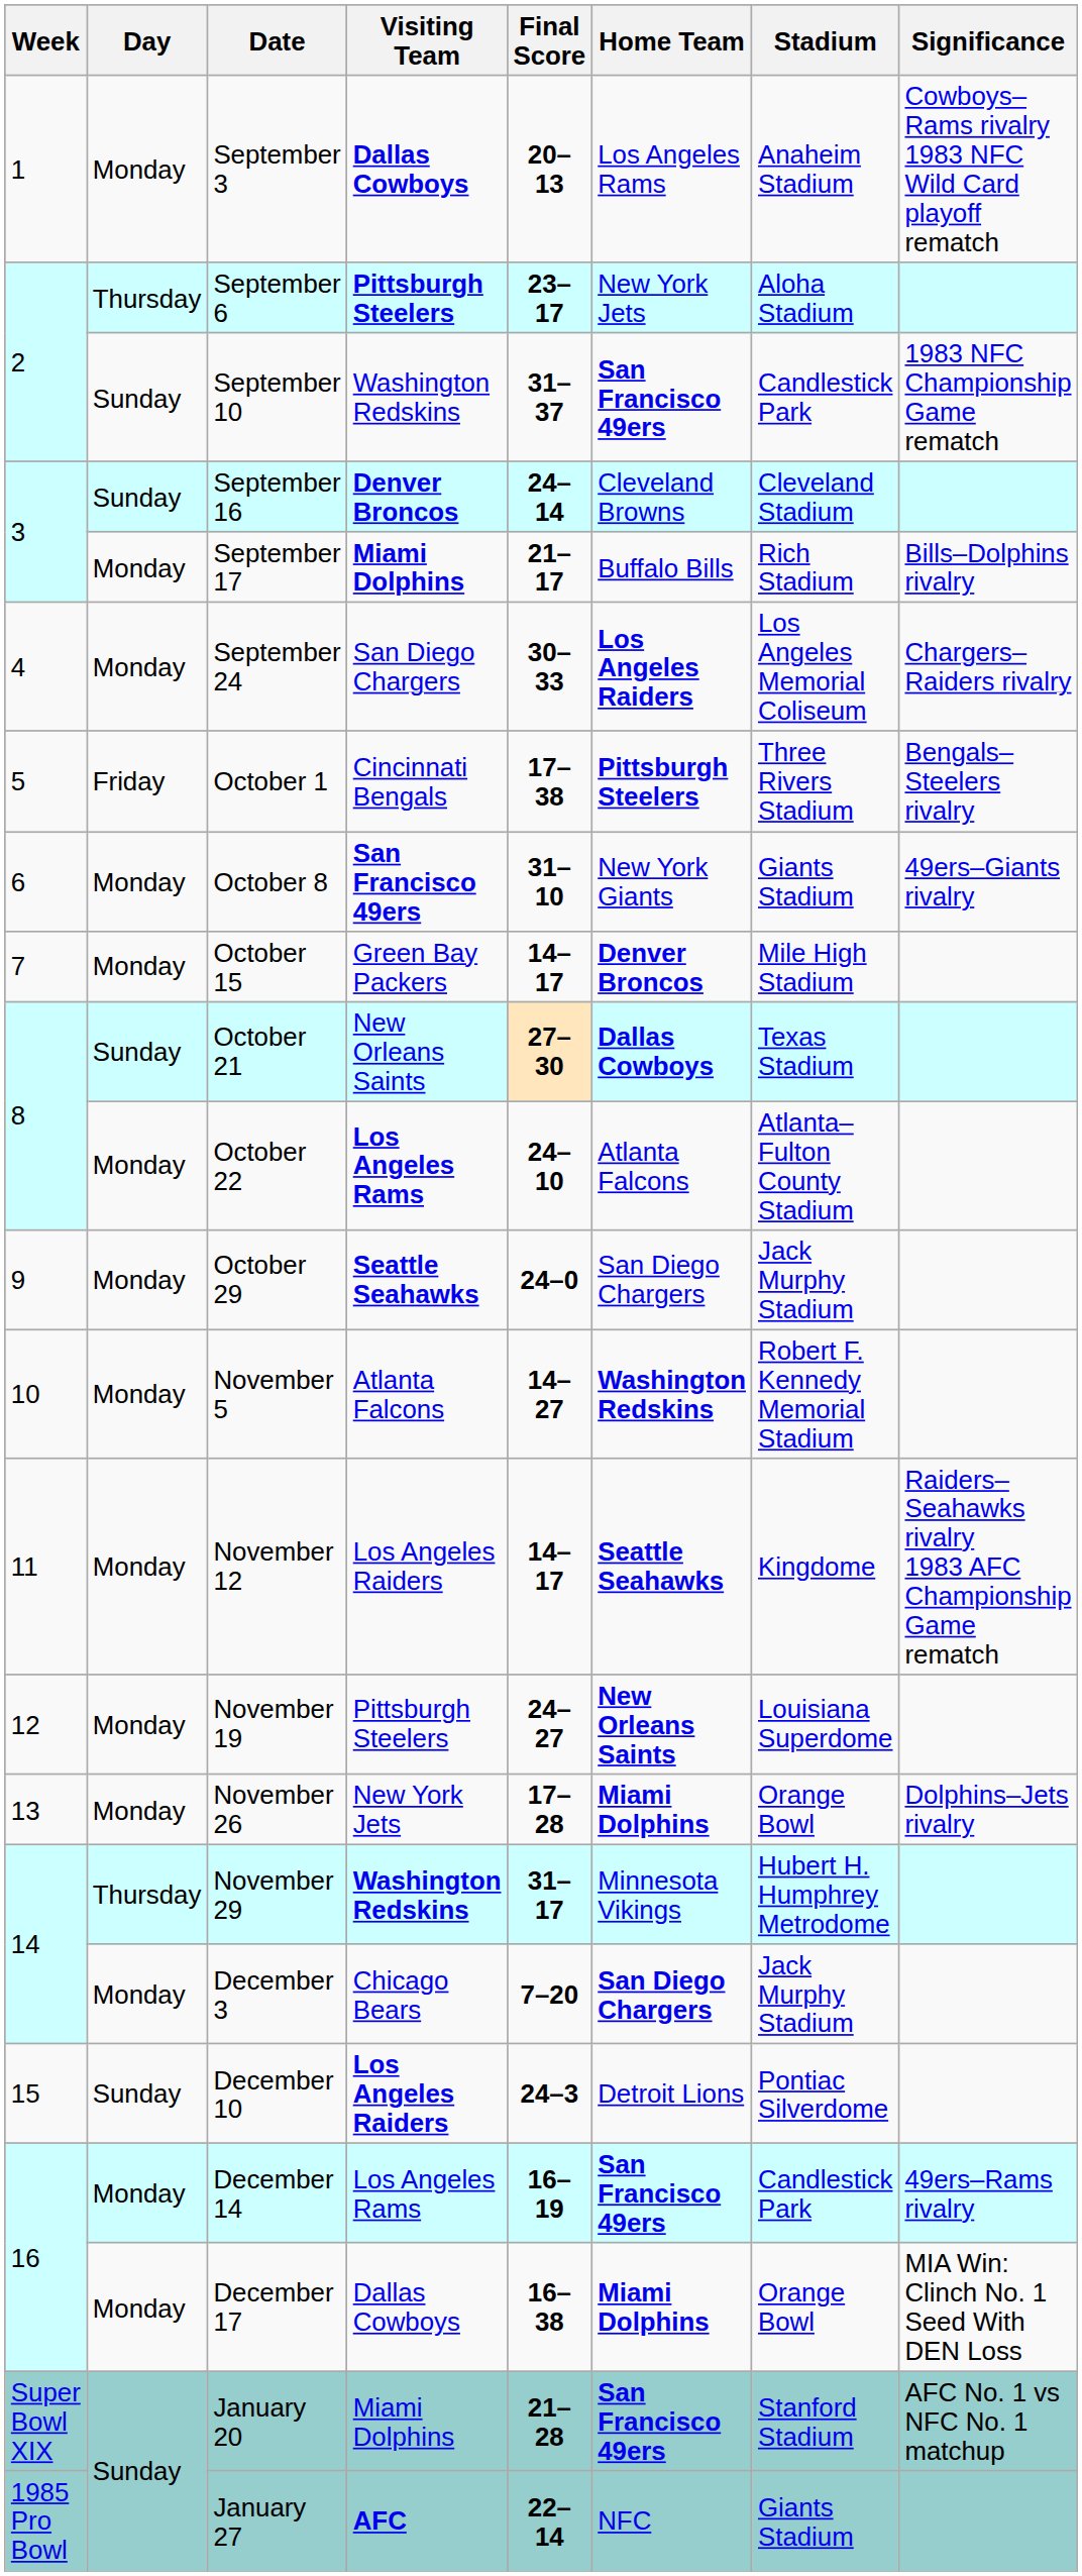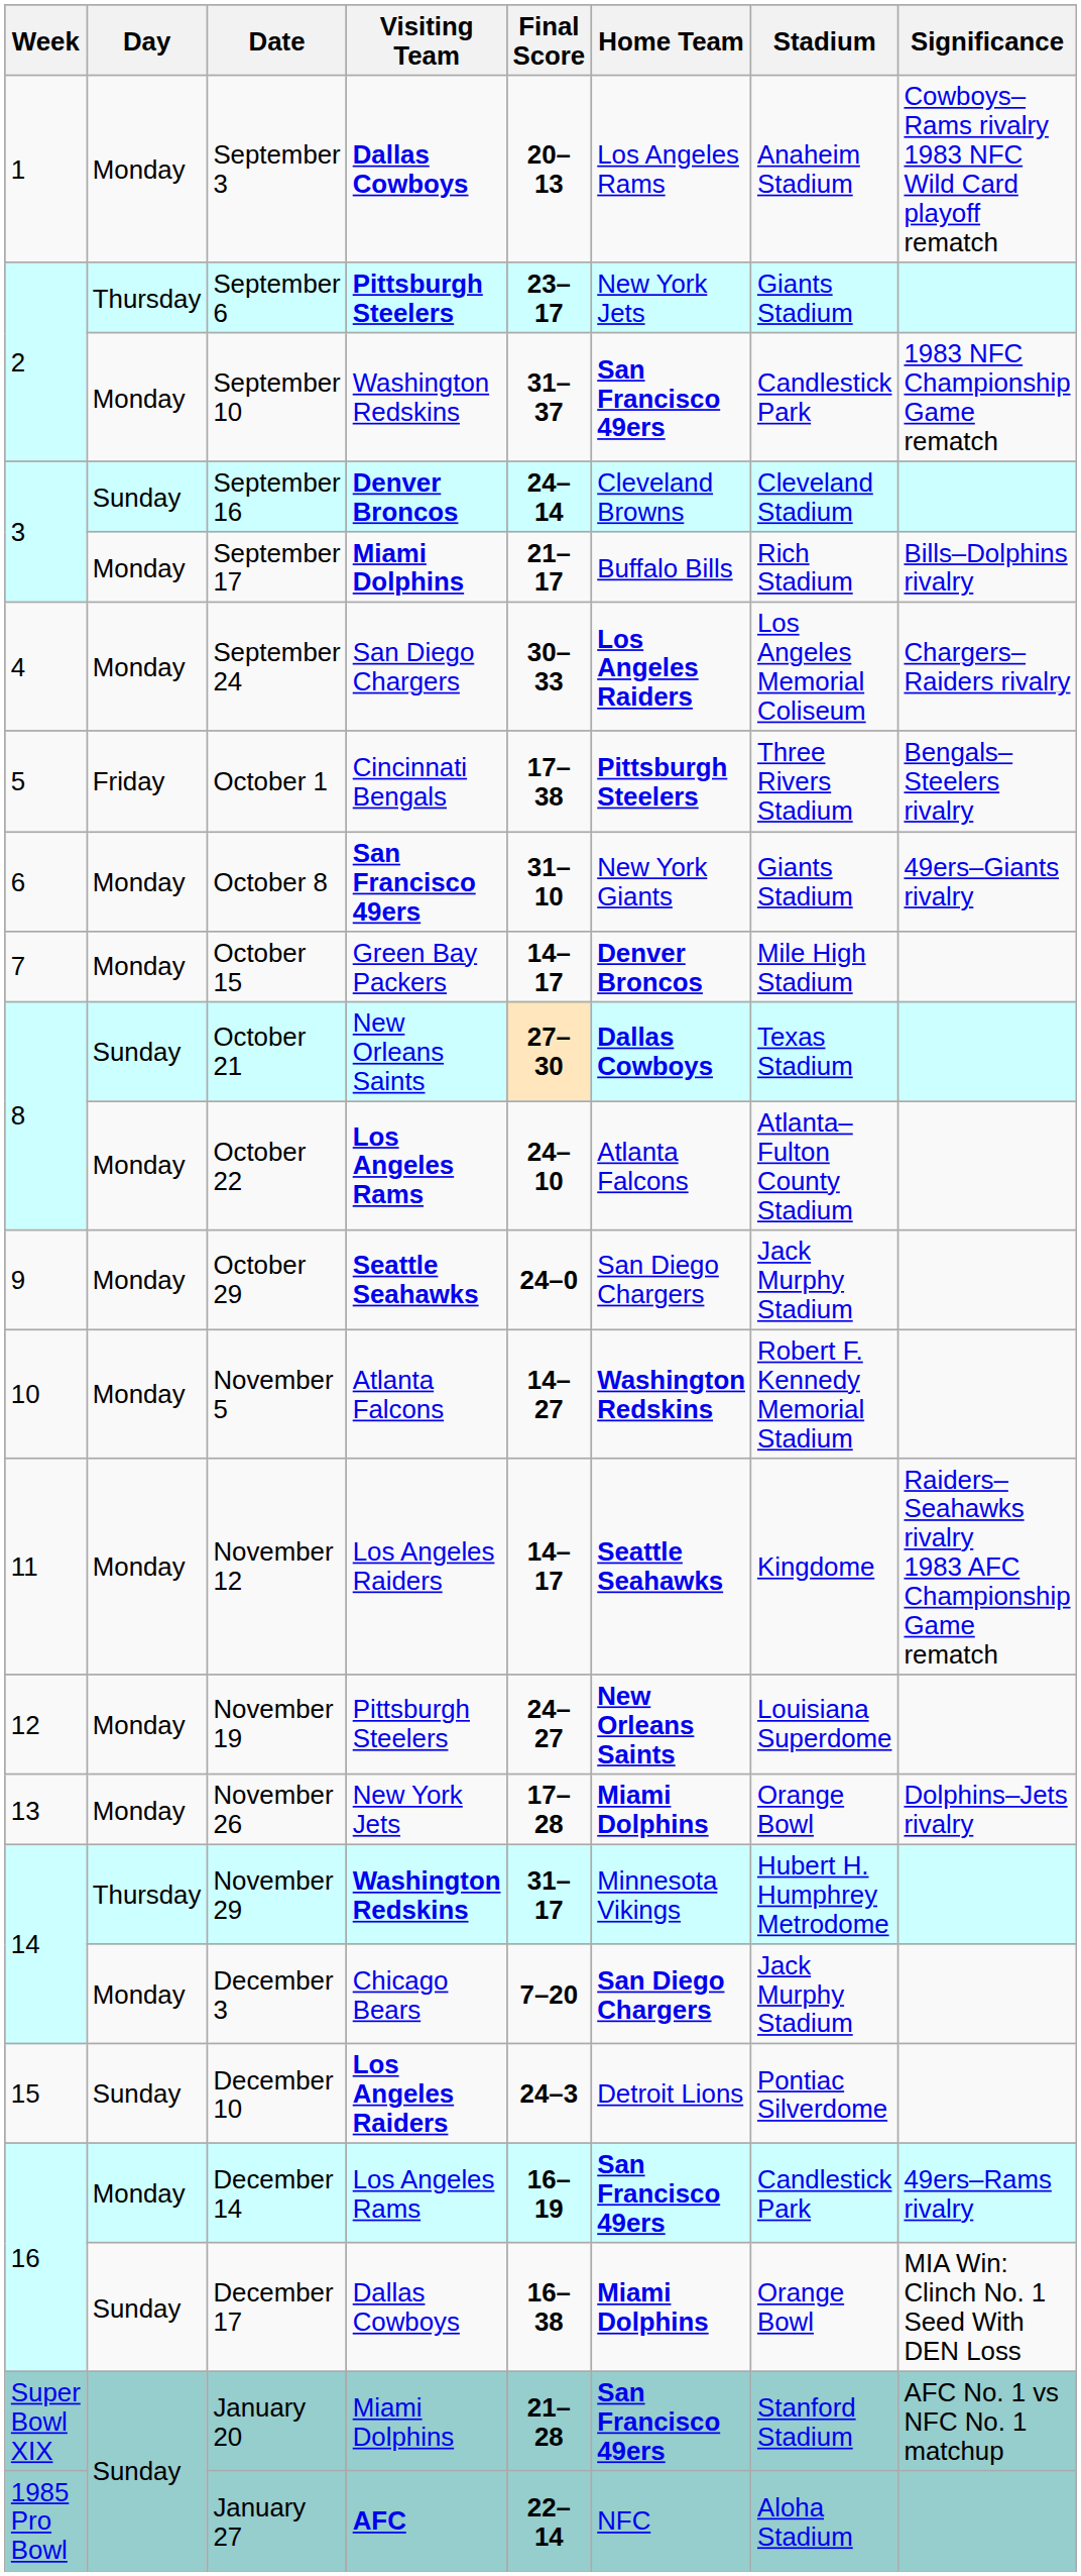September 6 | Stadium: Aloha Stadium -> Giants Stadium
September 10 | Day: Sunday -> Monday
December 17 | Day: Monday -> Sunday
January 27 | Stadium: Giants Stadium -> Aloha Stadium
